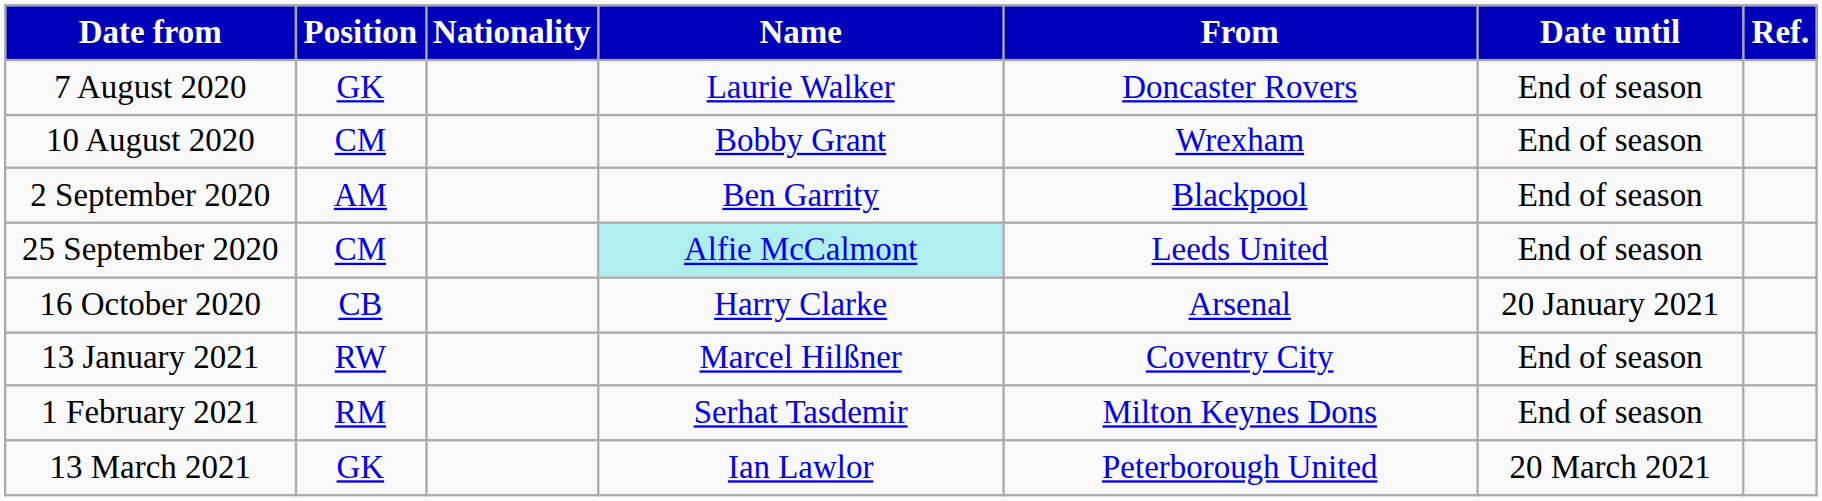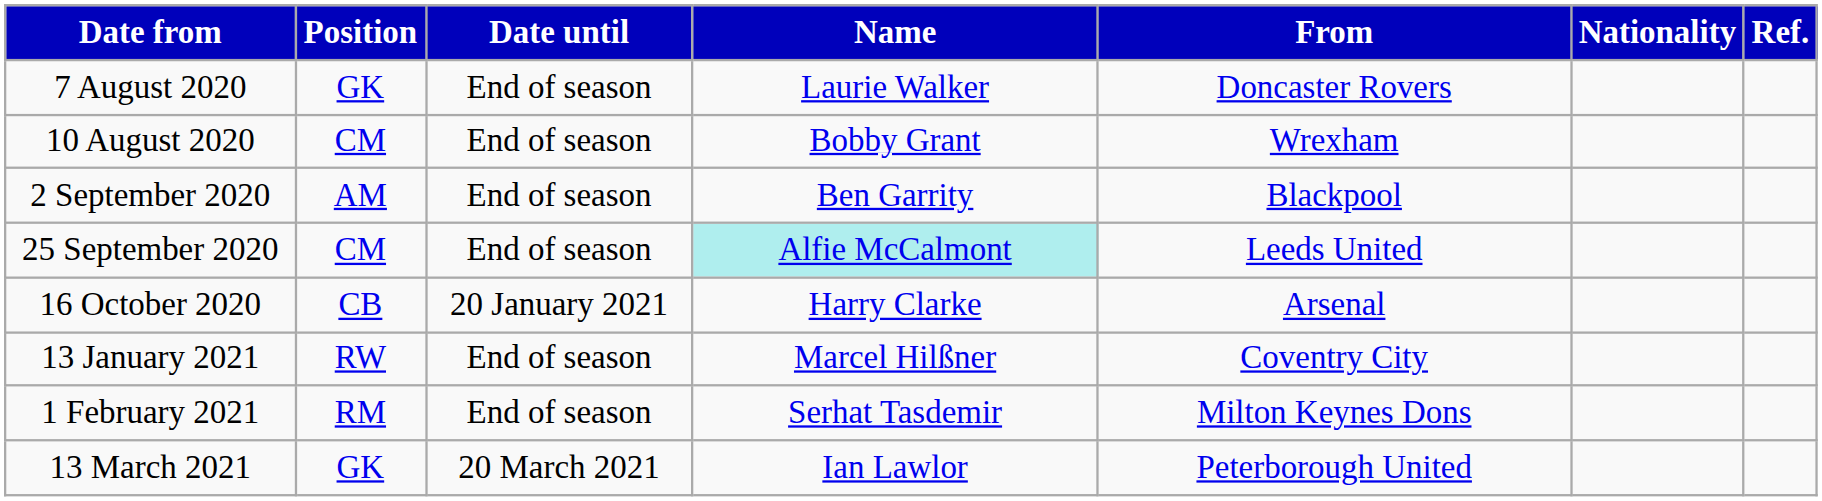columns swapped: Nationality <-> Date until
